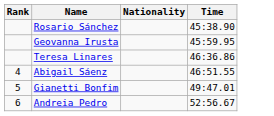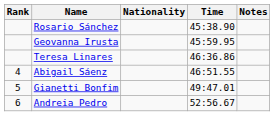+ column: Notes
